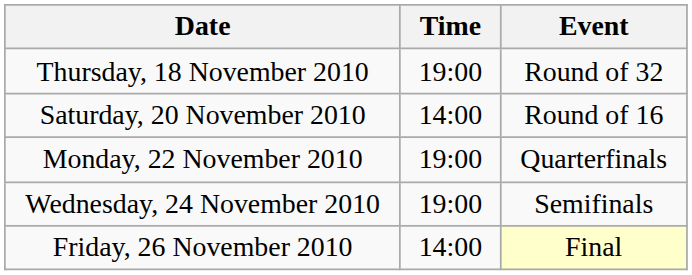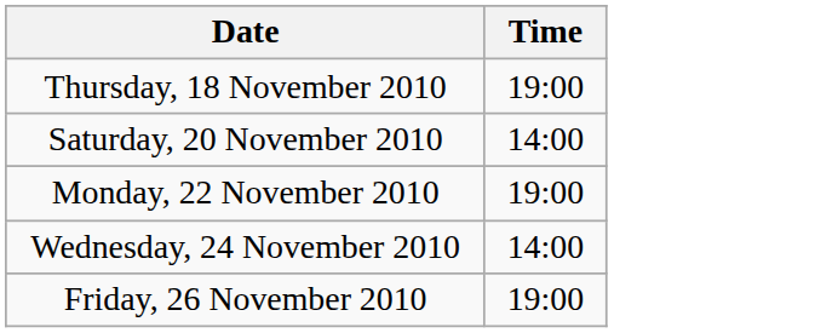- column: Event | Round of 32 | Round of 16 | Quarterfinals | Semifinals | Final
Wednesday, 24 November 2010 | Time: 19:00 -> 14:00
Friday, 26 November 2010 | Time: 14:00 -> 19:00
